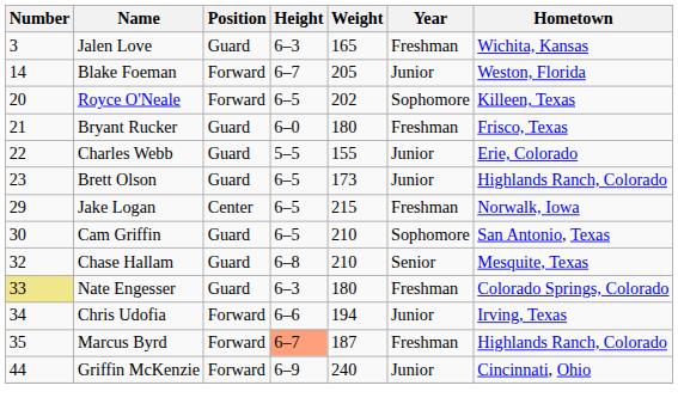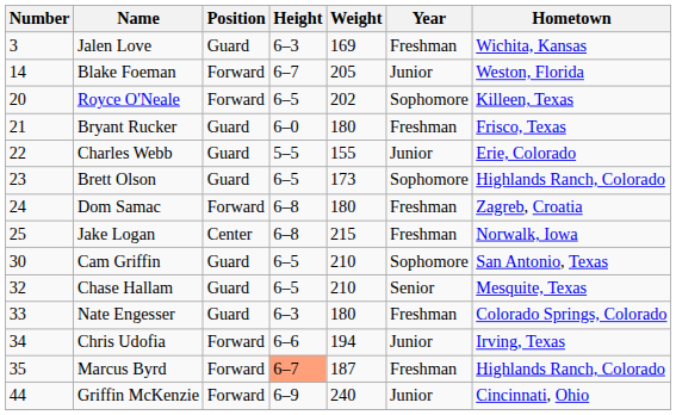Jalen Love | Weight: 165 -> 169
Brett Olson | Year: Junior -> Sophomore
+ row: 24 | Dom Samac | Forward | 6–8 | 180 | Freshman | Zagreb, Croatia
Jake Logan | Number: 29 -> 25
Jake Logan | Height: 6–5 -> 6–8
Chase Hallam | Height: 6–8 -> 6–5
Nate Engesser | Number: khaki background -> no background
